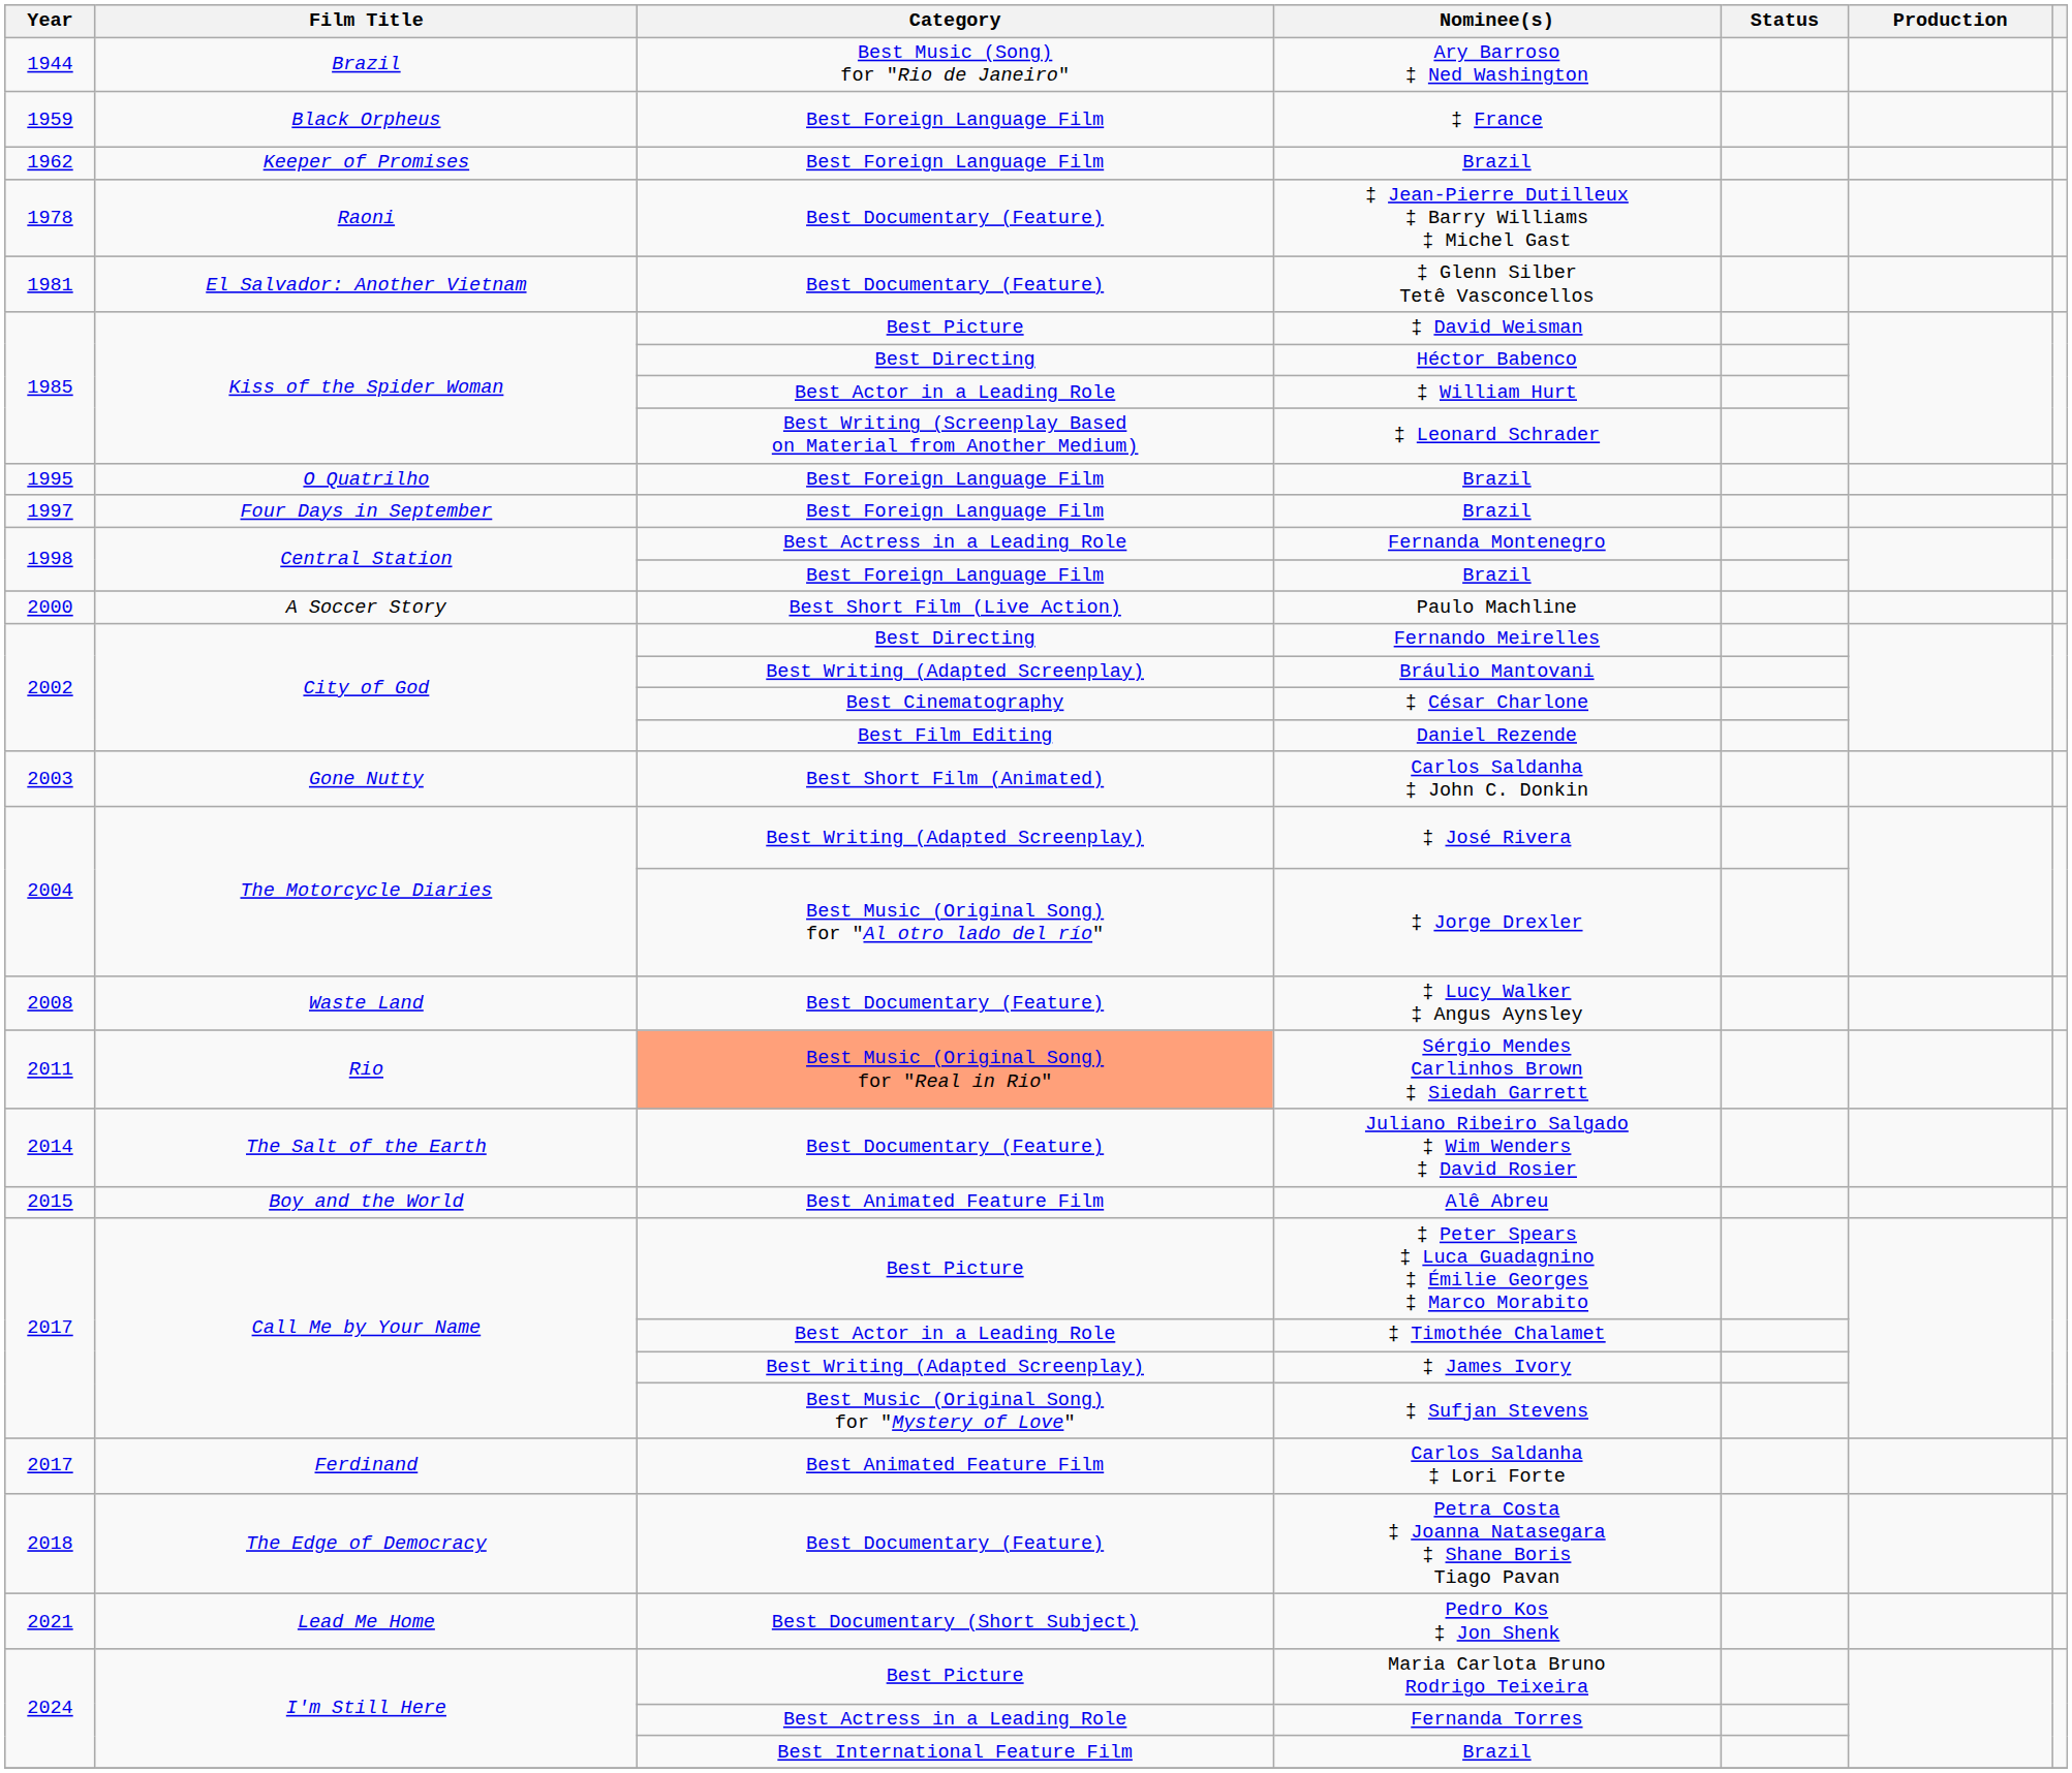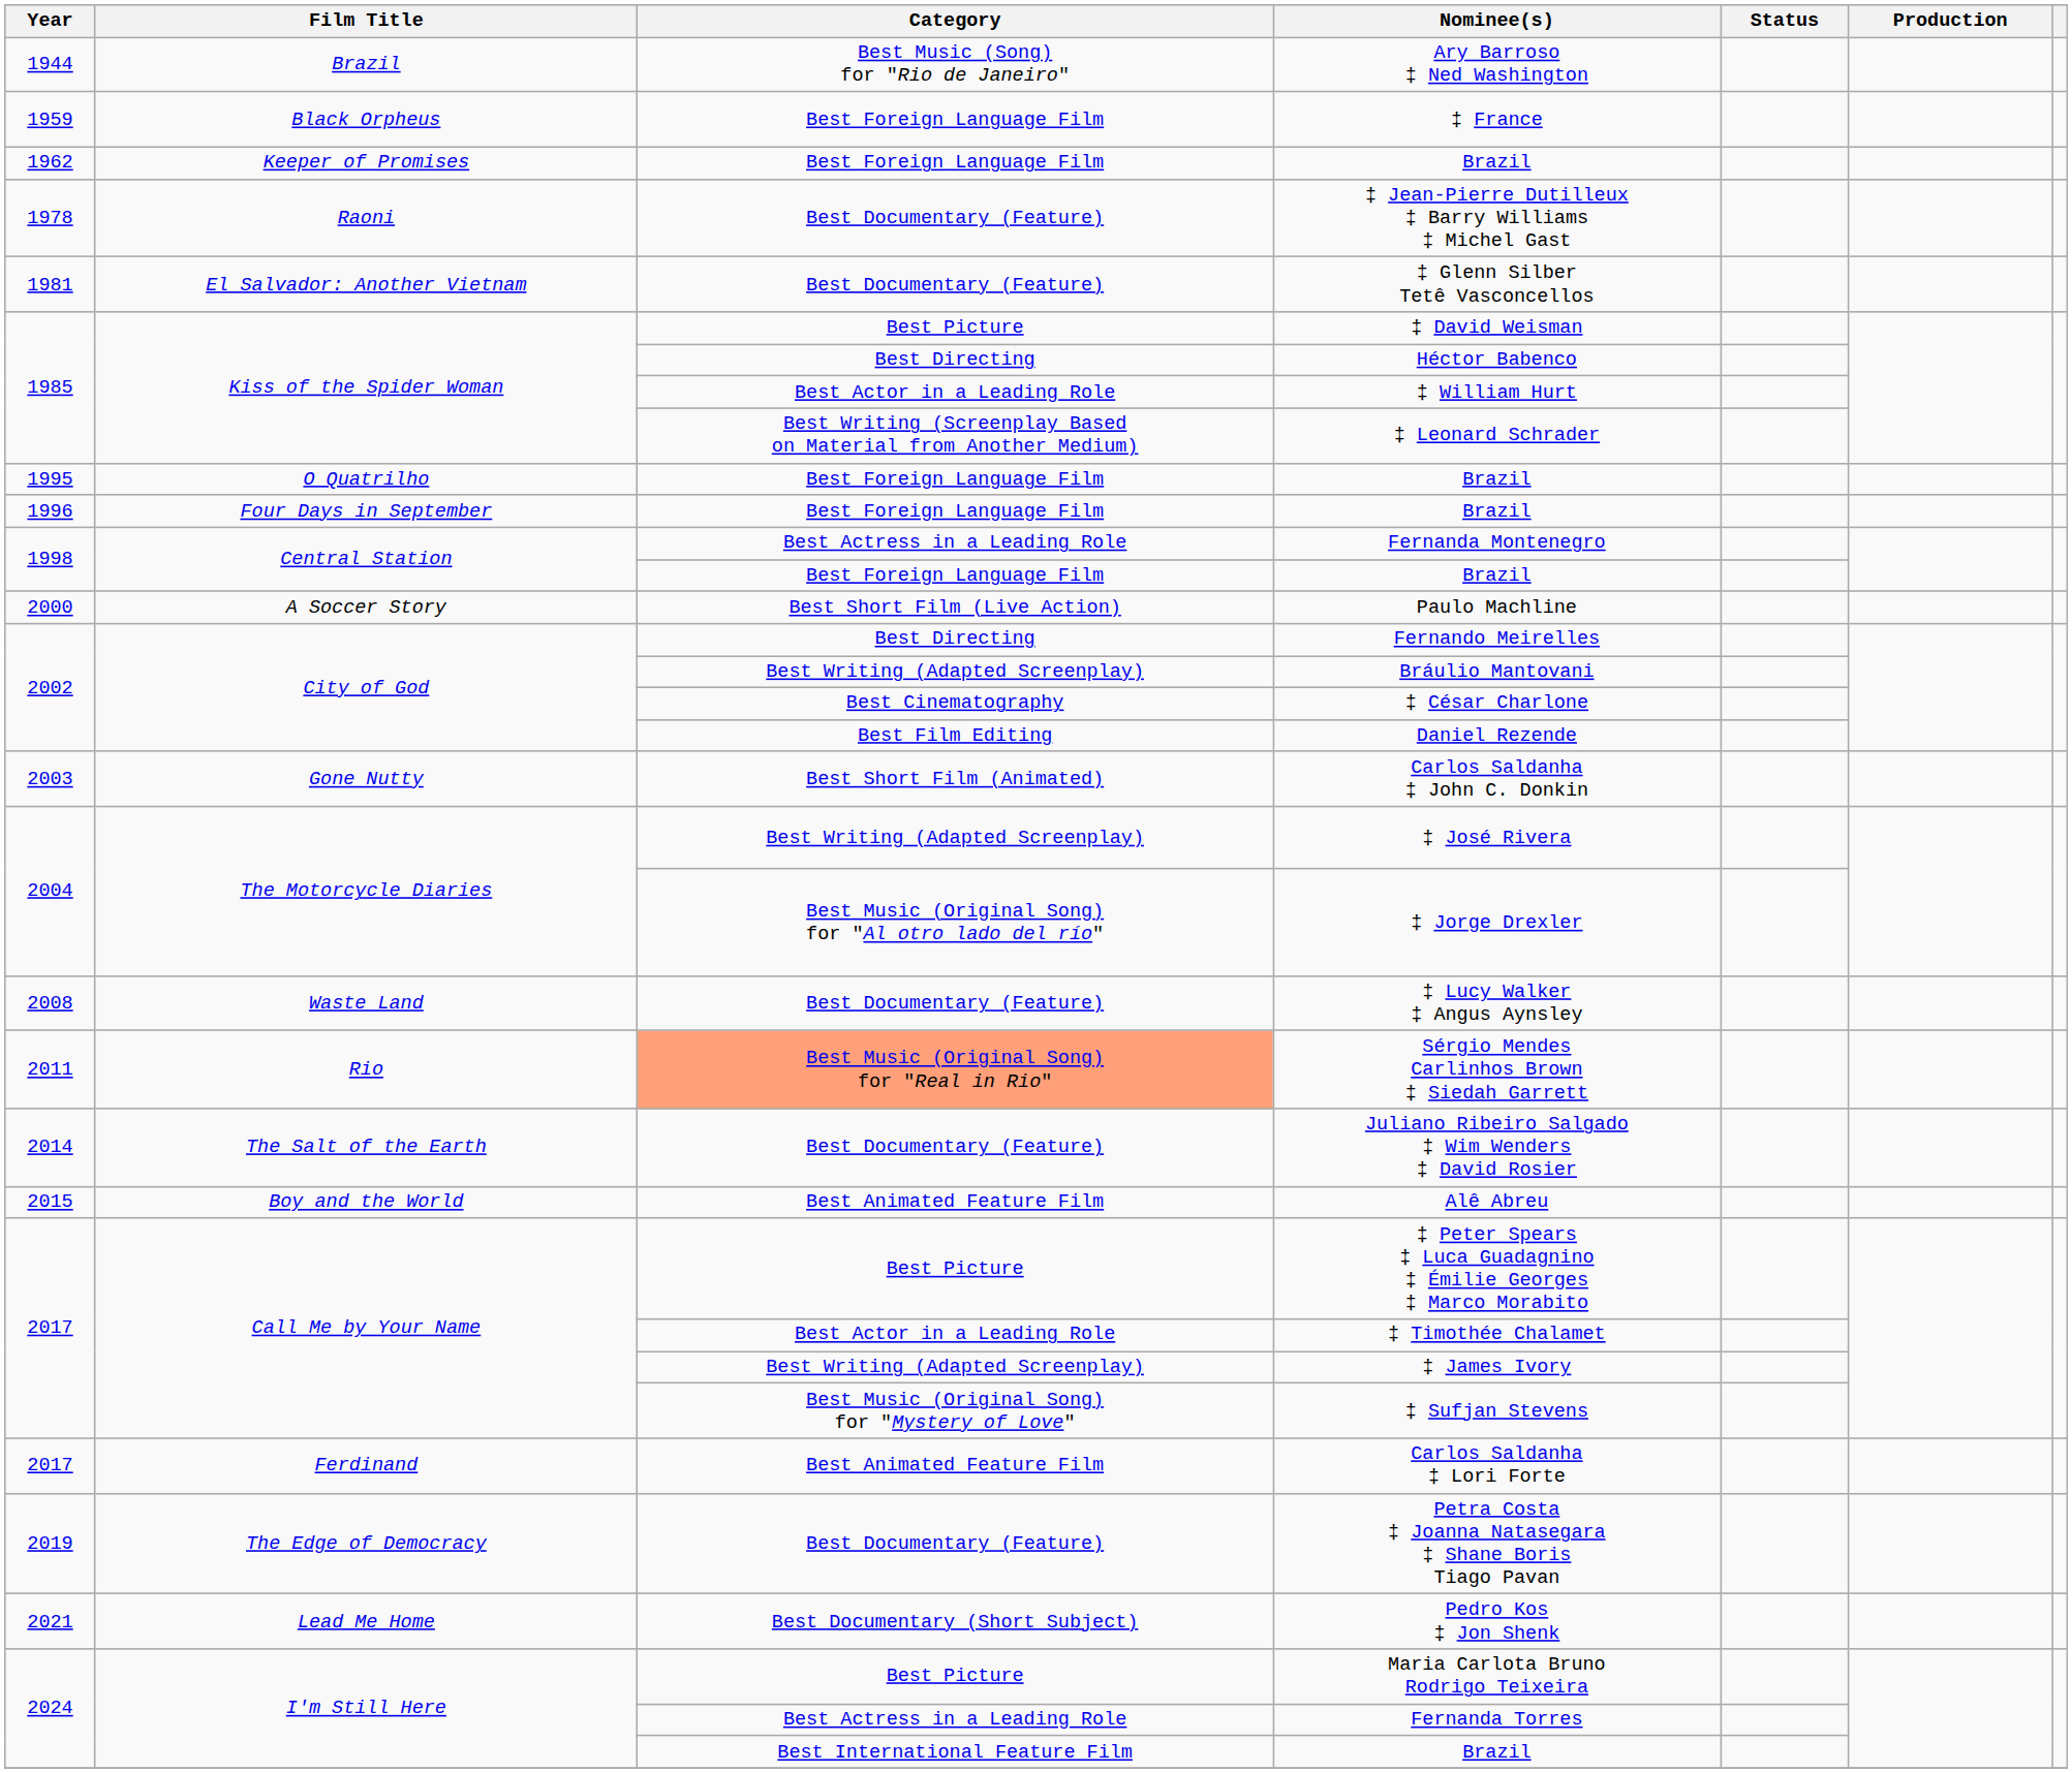Four Days in September / Brazil | Year: 1997 -> 1996
Petra Costa ‡ Joanna Natasegara ‡ Shane Boris Tiago Pavan | Year: 2018 -> 2019
